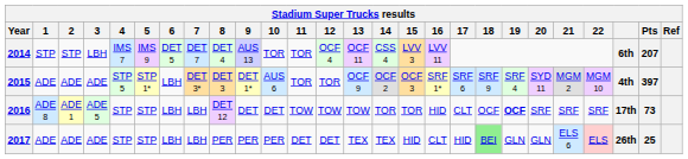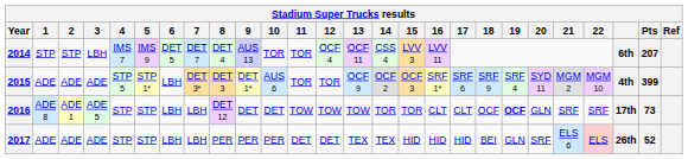2015 | Pts: 397 -> 399
2016 | 16: HID -> CLT
2016 | 20: SRF -> GLN
2017 | 16: CLT -> HID
2017 | 18: lightgreen background -> no background
2017 | 20: GLN -> SRF
2017 | Pts: 25 -> 52
